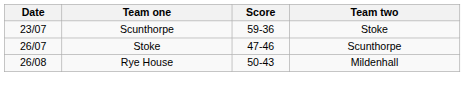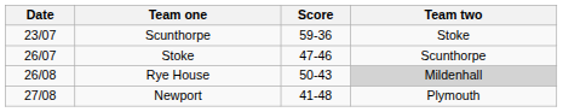Rye House | Team two: no background -> lightgrey background
+ row: 27/08 | Newport | 41-48 | Plymouth
